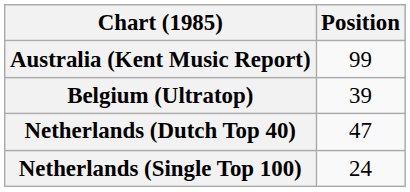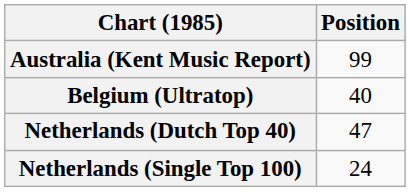Belgium (Ultratop) | Position: 39 -> 40
